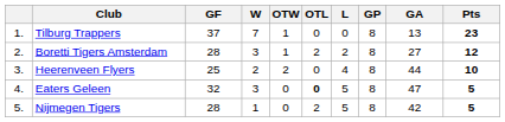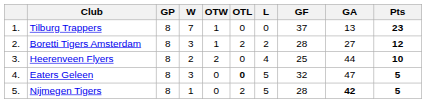columns swapped: GP <-> GF
Nijmegen Tigers | GA: normal -> bold
